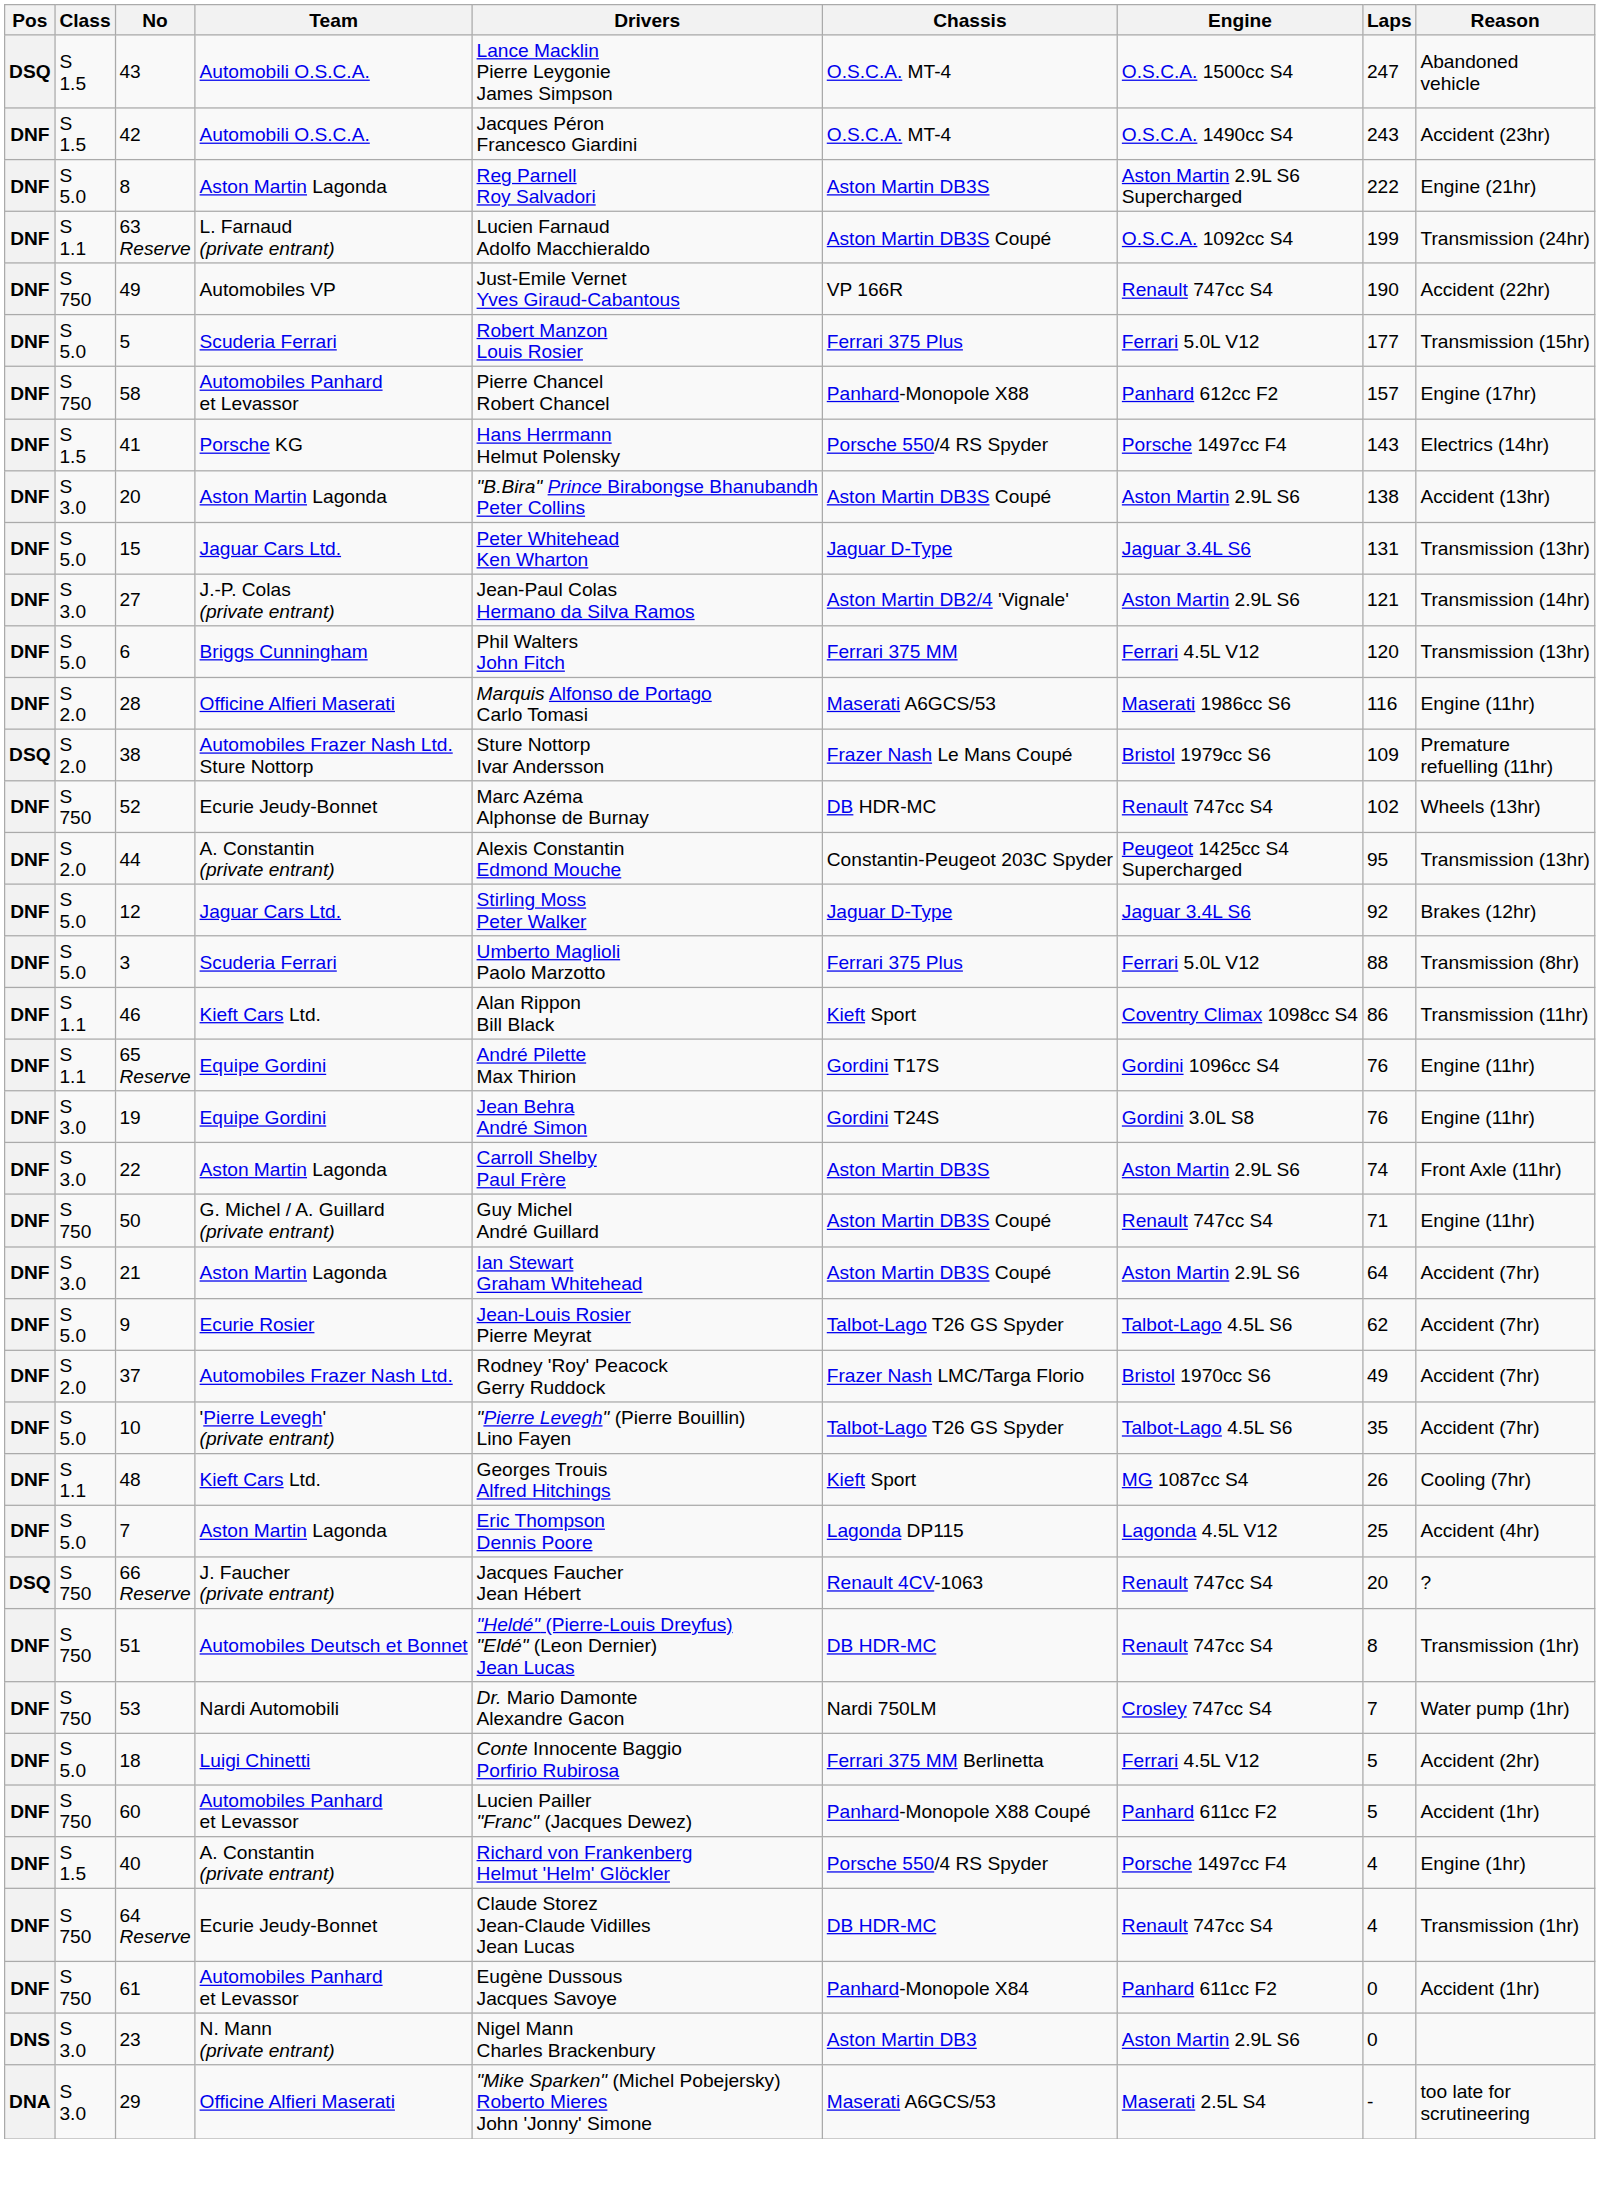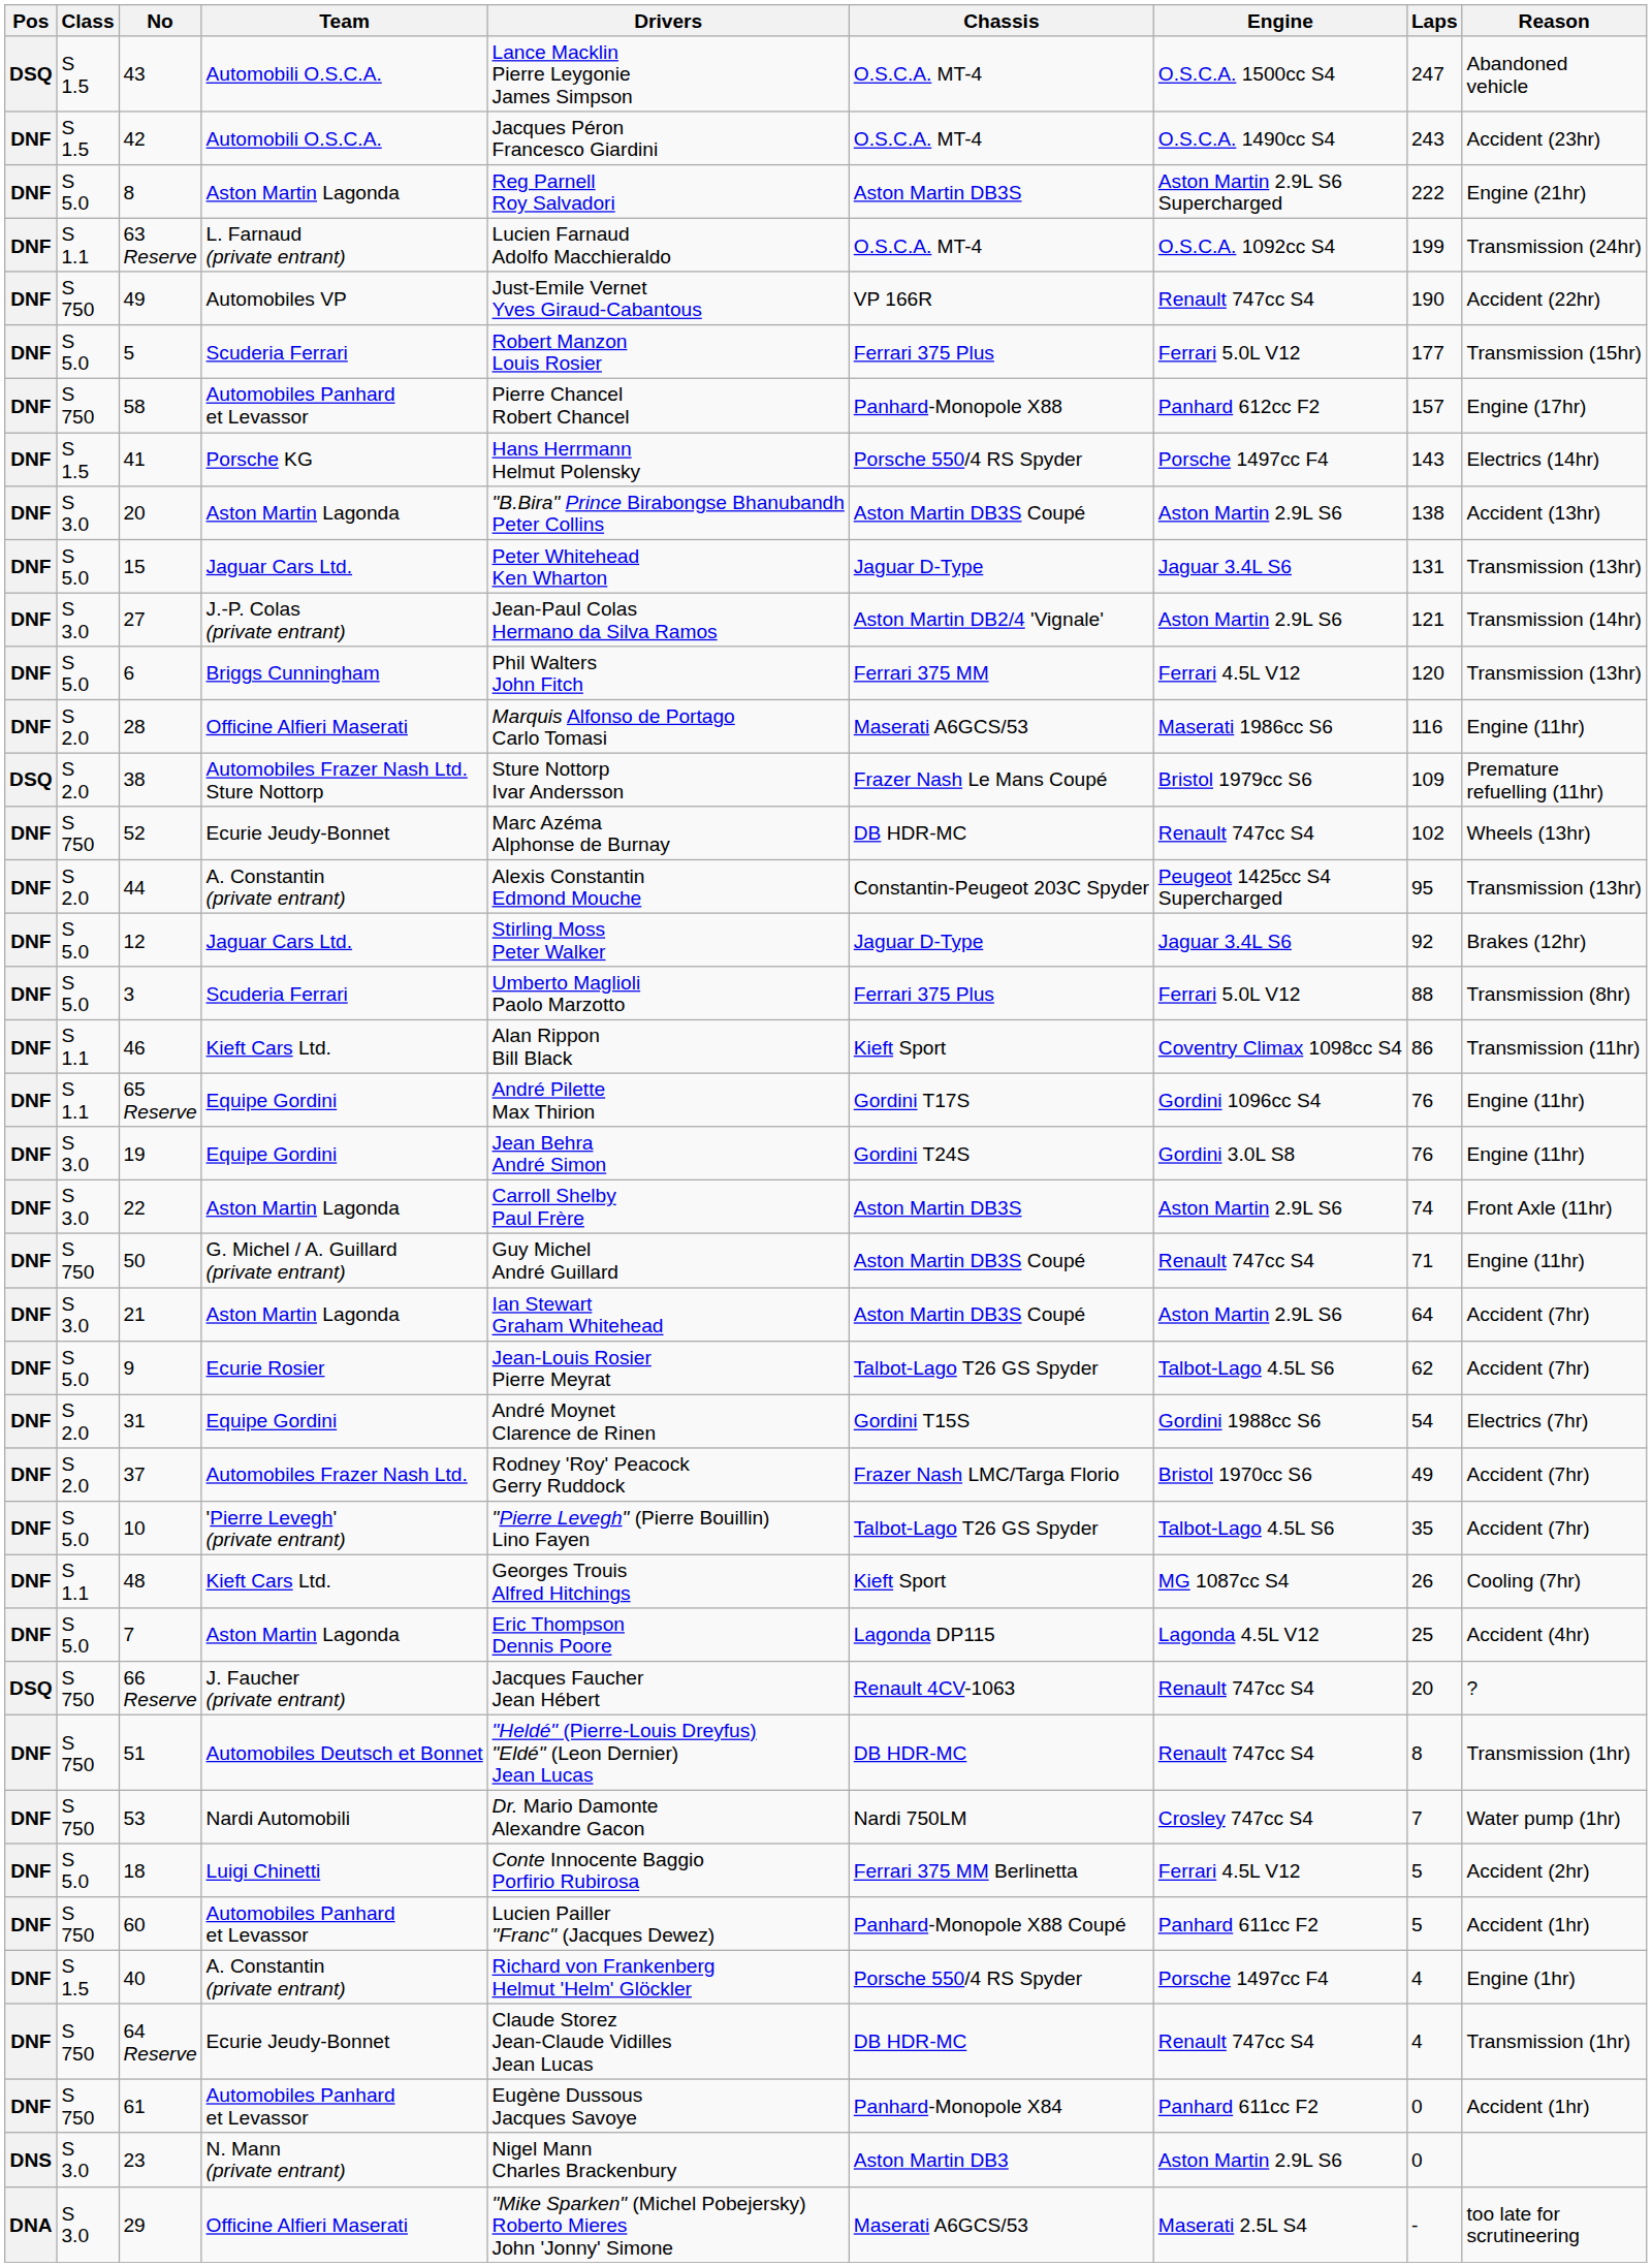63 Reserve | Chassis: Aston Martin DB3S Coupé -> O.S.C.A. MT-4
+ row: DNF | S 2.0 | 31 | Equipe Gordini | André Moynet Clarence de Rinen | Gordini T15S | Gordini 1988cc S6 | 54 | Electrics (7hr)
